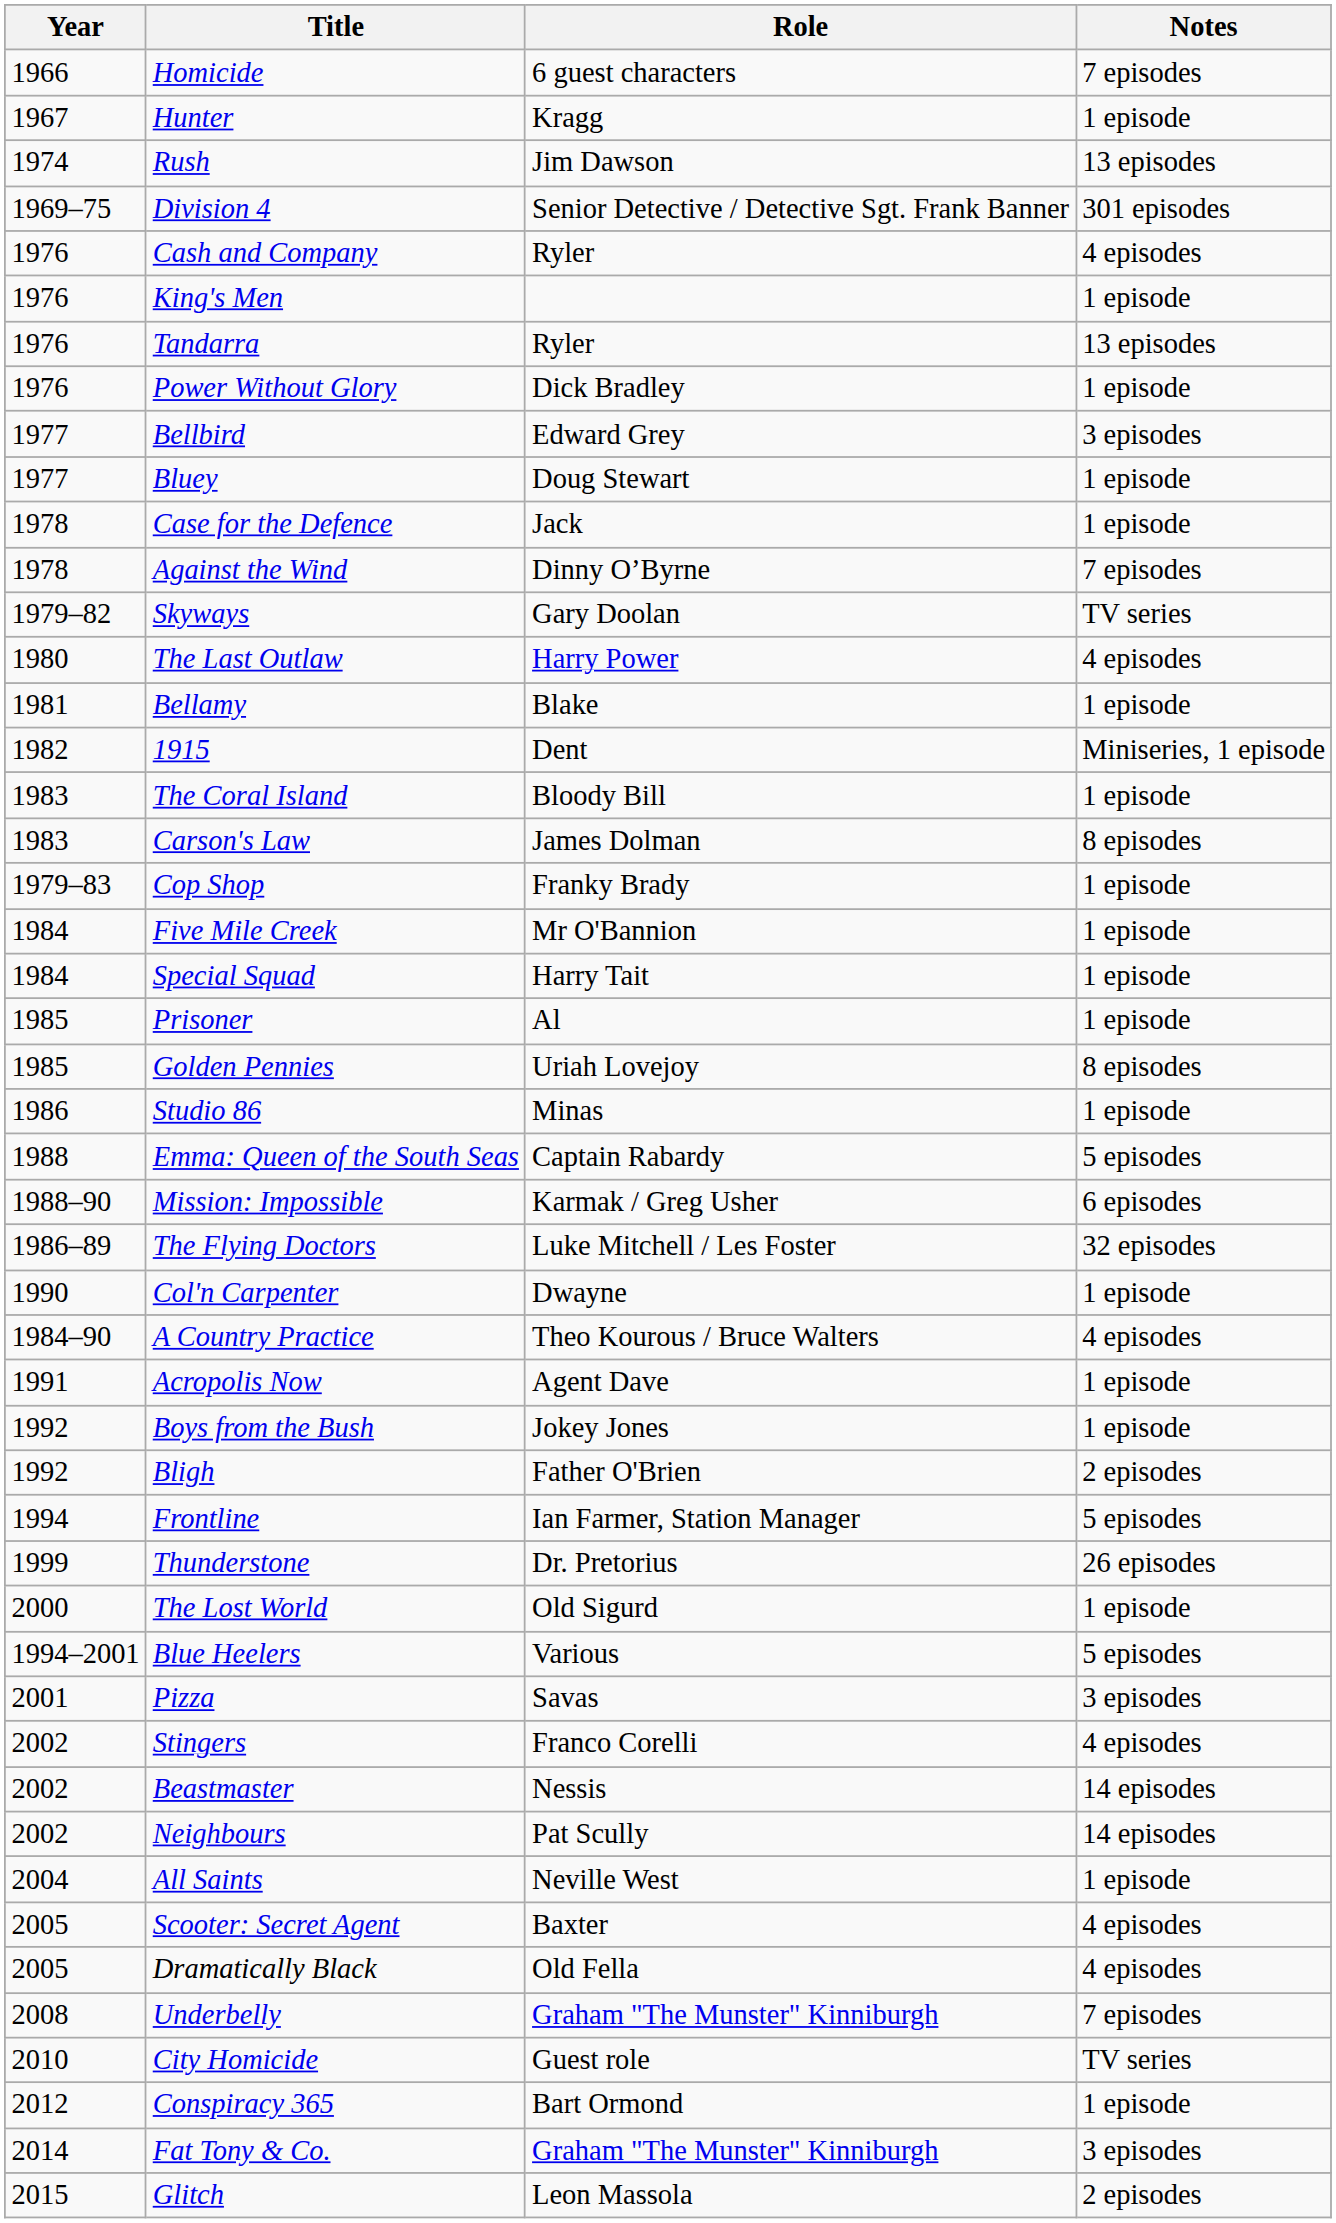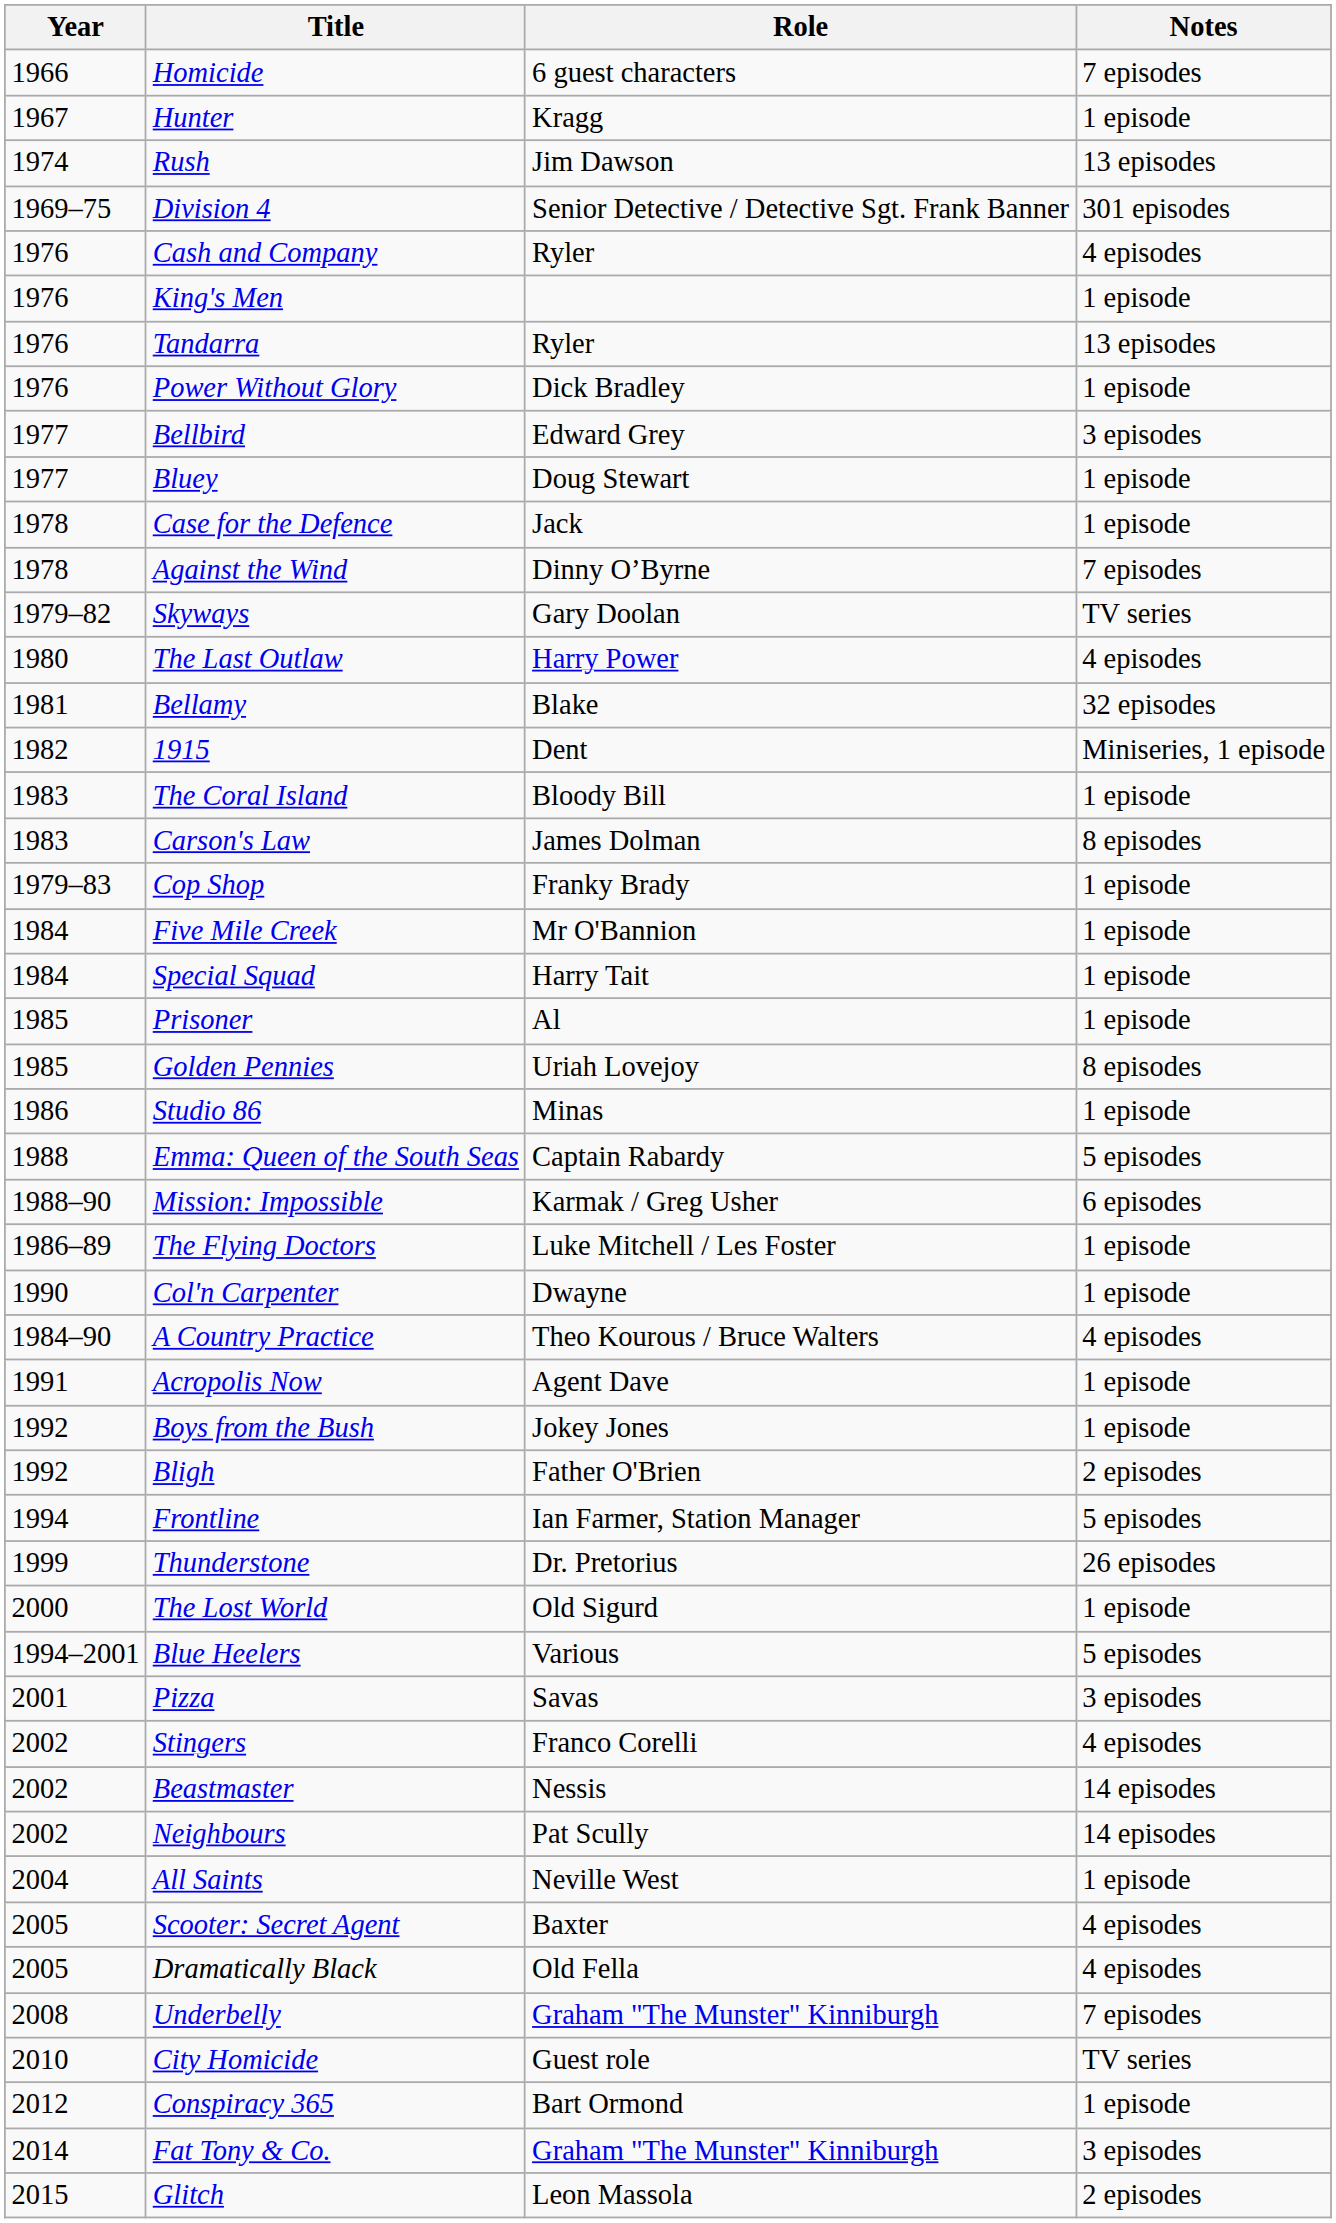Bellamy | Notes: 1 episode -> 32 episodes
The Flying Doctors | Notes: 32 episodes -> 1 episode
